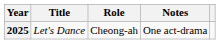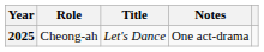columns swapped: Title <-> Role
